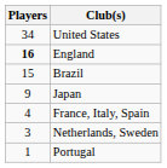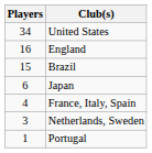England | Players: bold -> normal
Japan | Players: 9 -> 6
